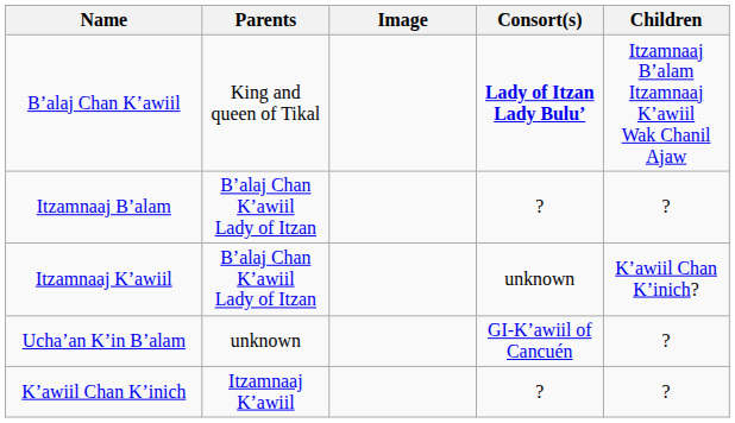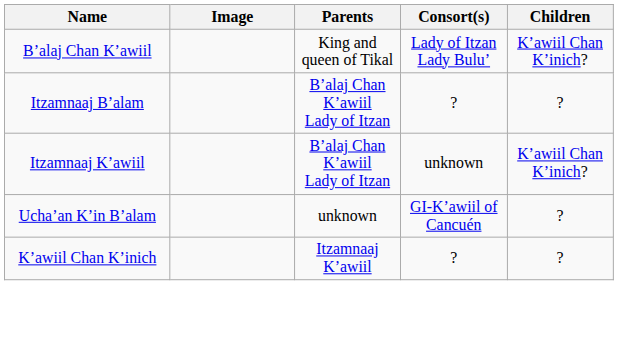columns swapped: Image <-> Parents
Bʼalaj Chan Kʼawiil | Consort(s): bold -> normal
Bʼalaj Chan Kʼawiil | Children: Itzamnaaj Bʼalam Itzamnaaj Kʼawiil Wak Chanil Ajaw -> Kʼawiil Chan Kʼinich?
